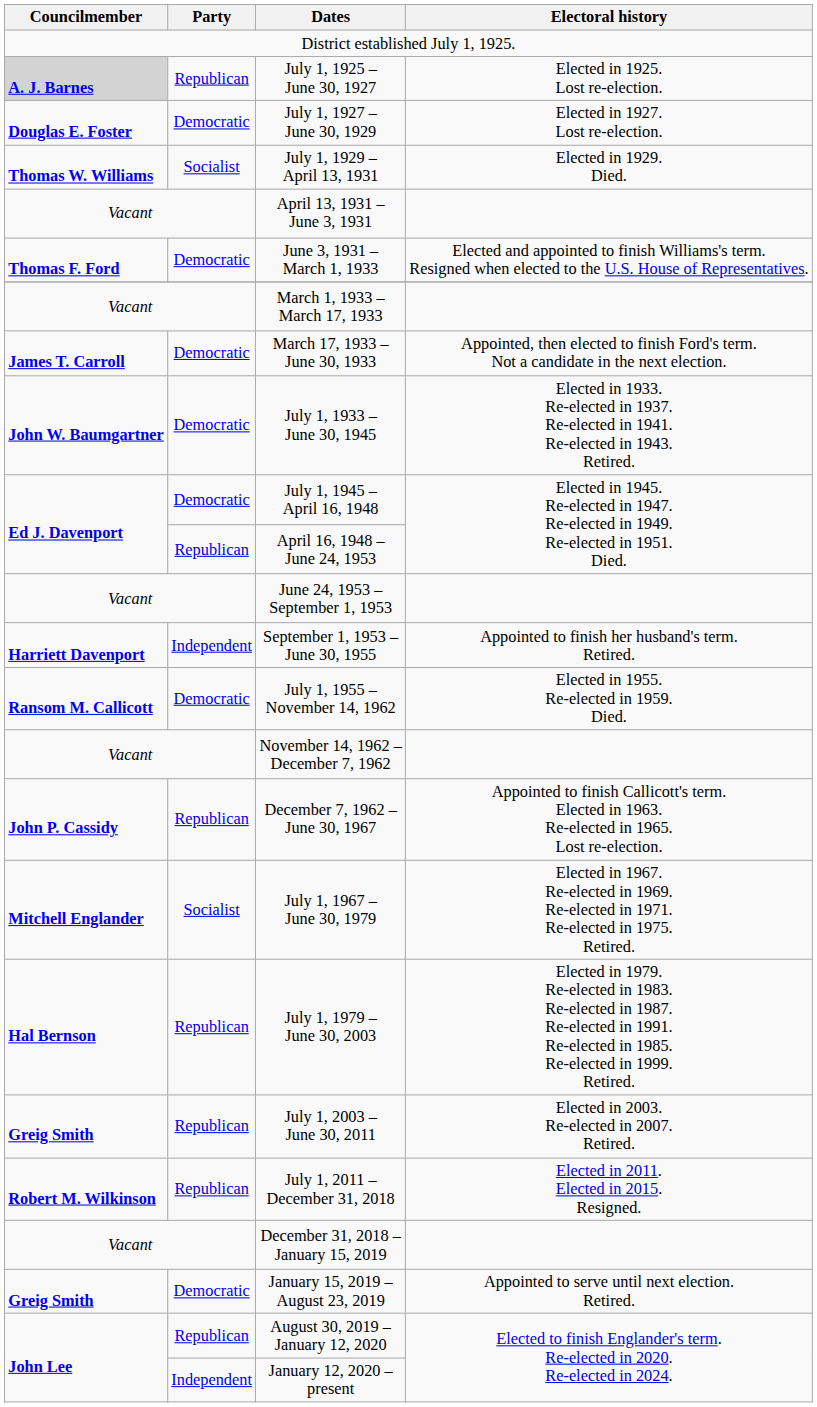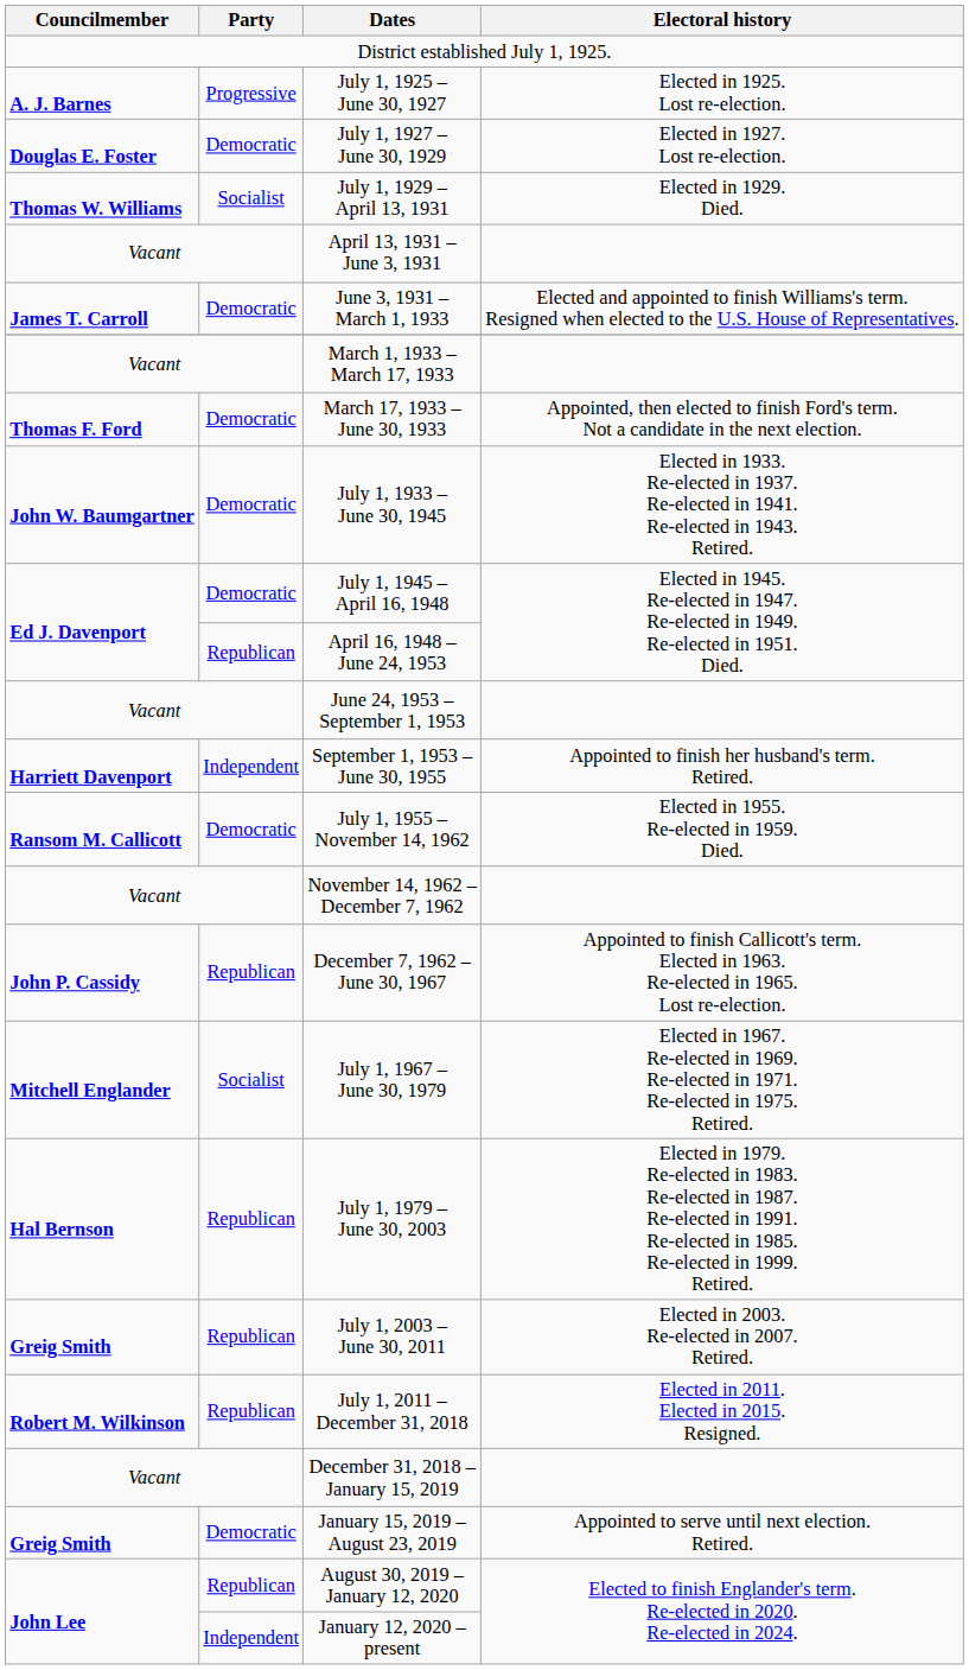July 1, 1925 – June 30, 1927 | Councilmember: lightgrey background -> no background
July 1, 1925 – June 30, 1927 | Party: Republican -> Progressive
June 3, 1931 – March 1, 1933 | Councilmember: Thomas F. Ford -> James T. Carroll
March 17, 1933 – June 30, 1933 | Councilmember: James T. Carroll -> Thomas F. Ford
